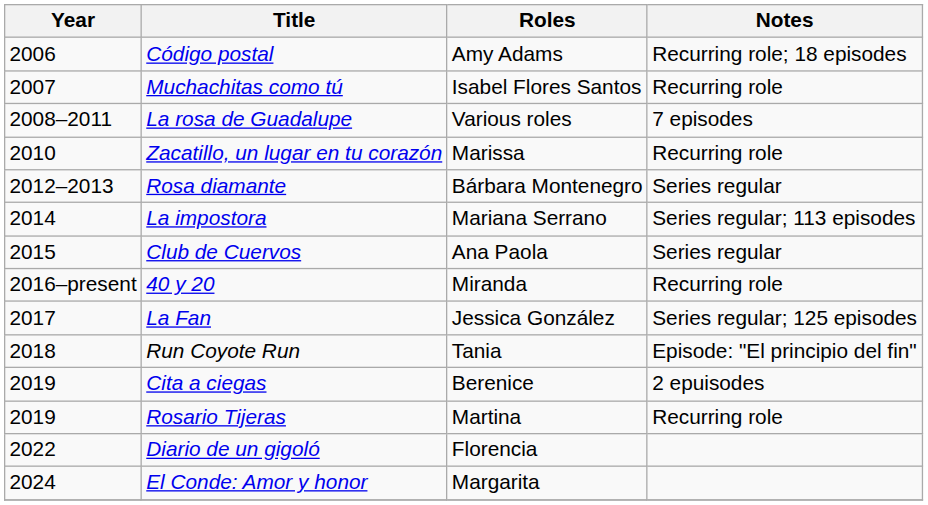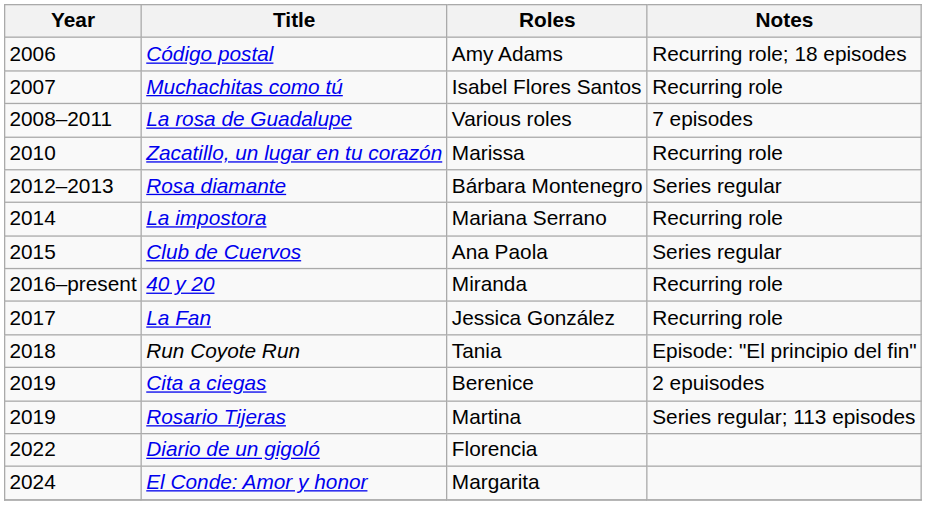La impostora | Notes: Series regular; 113 episodes -> Recurring role
La Fan | Notes: Series regular; 125 episodes -> Recurring role
Rosario Tijeras | Notes: Recurring role -> Series regular; 113 episodes
